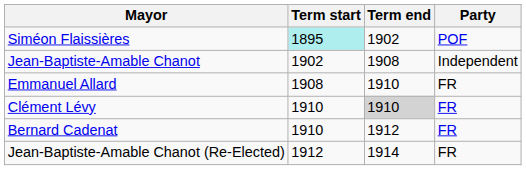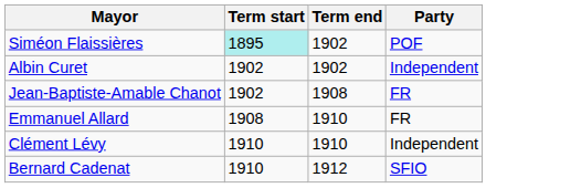+ row: Albin Curet | 1902 | 1902 | Independent
Jean-Baptiste-Amable Chanot | Party: Independent -> FR
Clément Lévy | Term end: lightgrey background -> no background
Clément Lévy | Party: FR -> Independent
Bernard Cadenat | Party: FR -> SFIO
- row: Jean-Baptiste-Amable Chanot (Re-Elected) | 1912 | 1914 | FR
